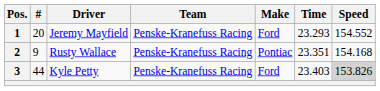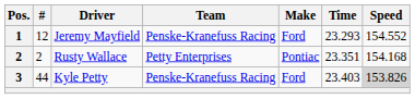Jeremy Mayfield | #: 20 -> 12
Rusty Wallace | #: 9 -> 2
Rusty Wallace | Team: Penske-Kranefuss Racing -> Petty Enterprises
